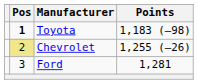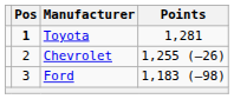Toyota | Points: 1,183 (–98) -> 1,281
Chevrolet | Pos: khaki background -> no background
Ford | Points: 1,281 -> 1,183 (–98)
